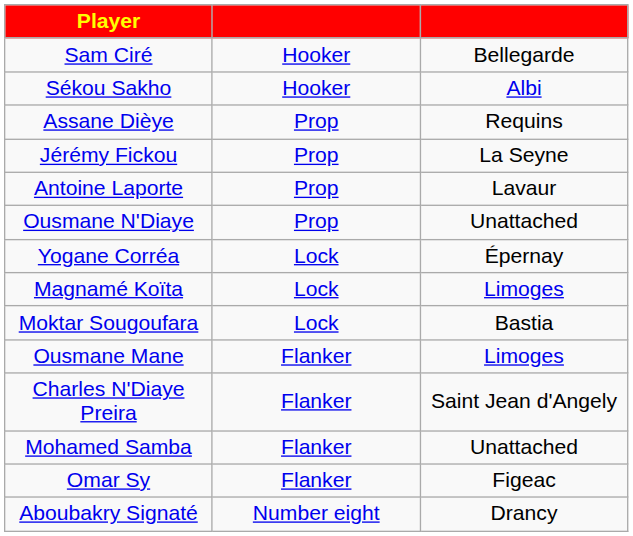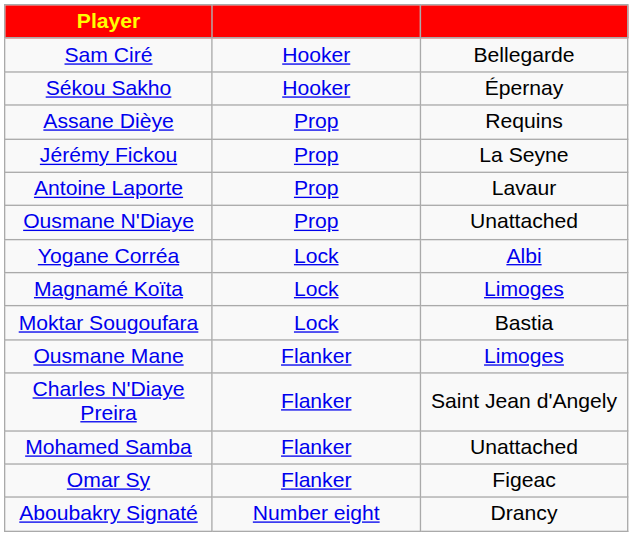Sékou Sakho | column 3: Albi -> Épernay
Yogane Corréa | column 3: Épernay -> Albi
